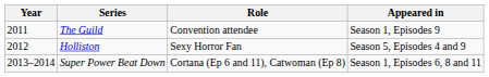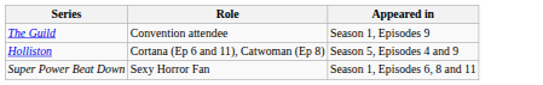- column: Year | 2011 | 2012 | 2013–2014
Holliston | Role: Sexy Horror Fan -> Cortana (Ep 6 and 11), Catwoman (Ep 8)
Super Power Beat Down | Role: Cortana (Ep 6 and 11), Catwoman (Ep 8) -> Sexy Horror Fan
